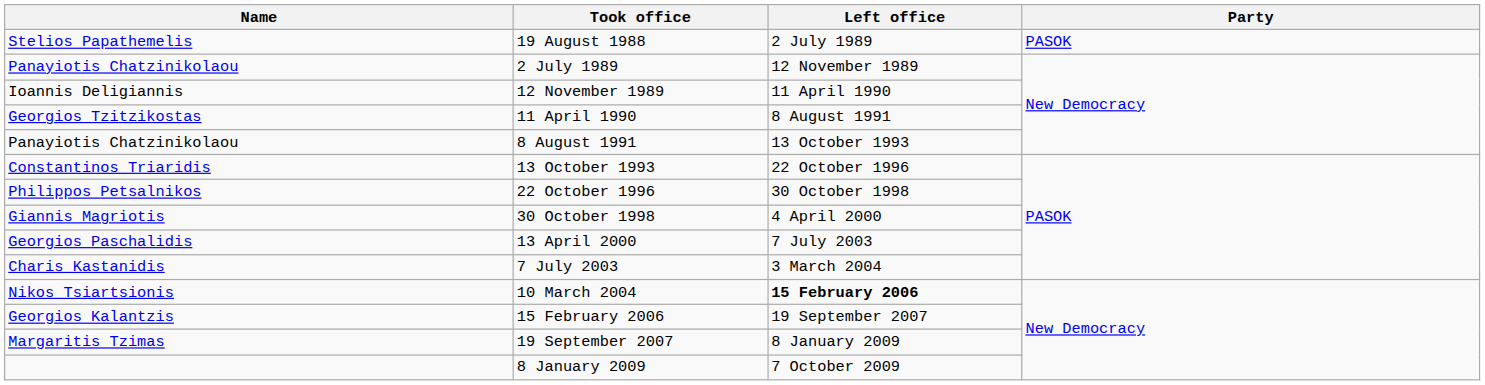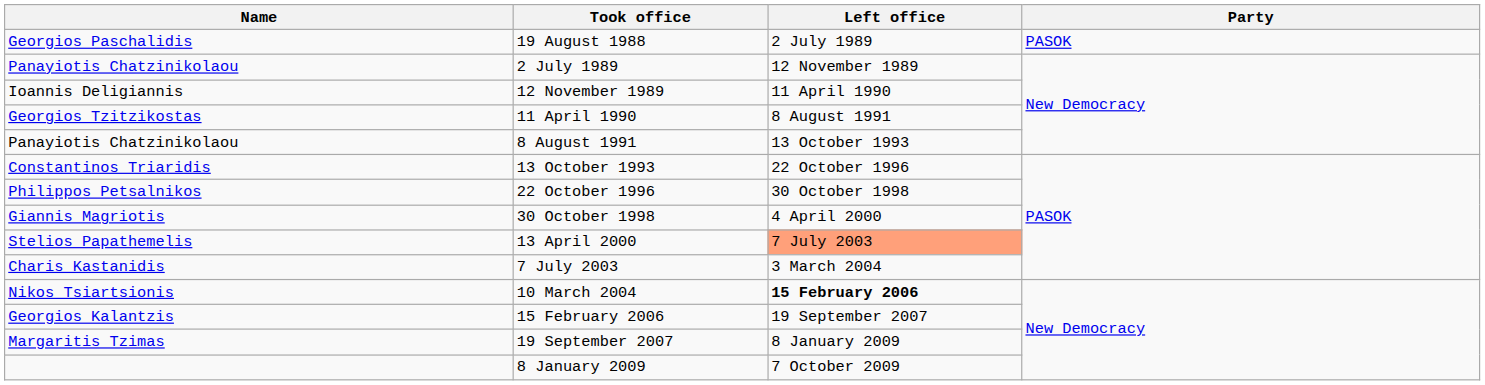19 August 1988 | Name: Stelios Papathemelis -> Georgios Paschalidis
13 April 2000 | Name: Georgios Paschalidis -> Stelios Papathemelis
13 April 2000 | Left office: no background -> lightsalmon background
